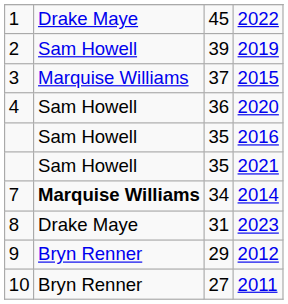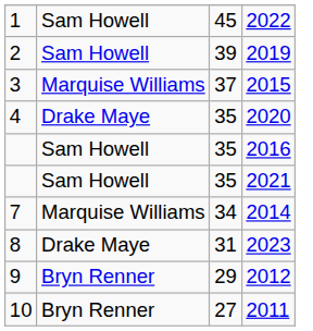2022 | column 2: Drake Maye -> Sam Howell
2020 | column 2: Sam Howell -> Drake Maye
2020 | column 3: 36 -> 35
2014 | column 2: bold -> normal
